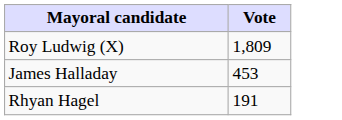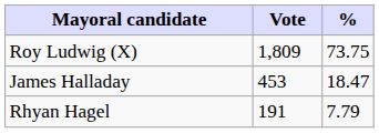+ column: % | 73.75 | 18.47 | 7.79
